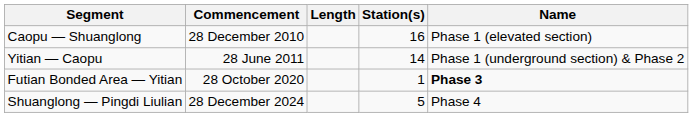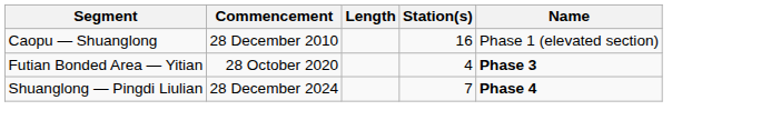- row: Yitian — Caopu | 28 June 2011 | 14 | Phase 1 (underground section) & Phase 2
Futian Bonded Area — Yitian | Station(s): 1 -> 4
Shuanglong — Pingdi Liulian | Station(s): 5 -> 7
Shuanglong — Pingdi Liulian | Name: normal -> bold
